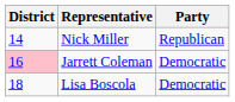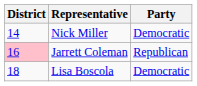Nick Miller | Party: Republican -> Democratic
Jarrett Coleman | Party: Democratic -> Republican
